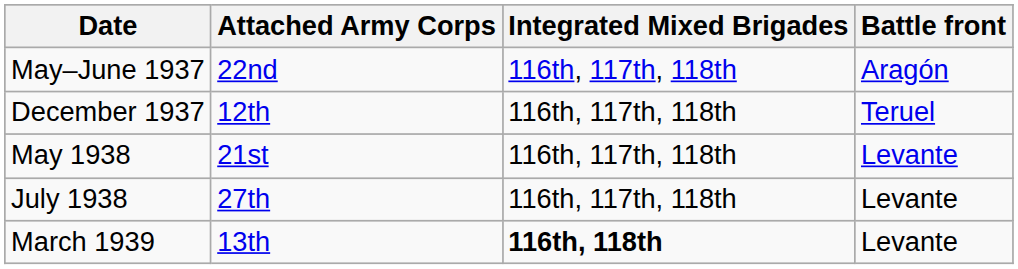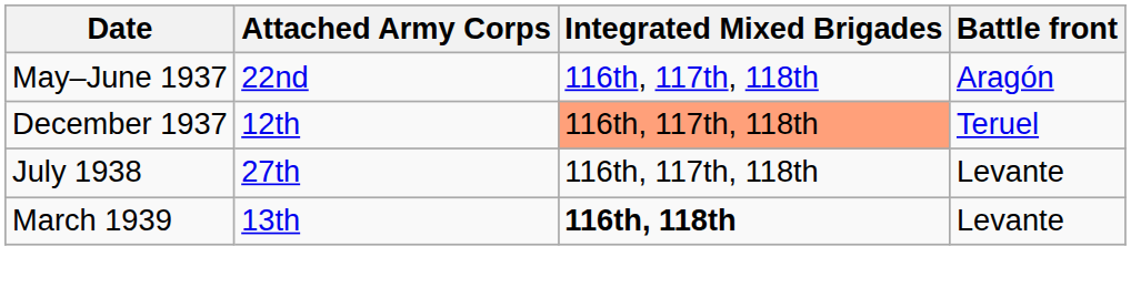December 1937 | Integrated Mixed Brigades: no background -> lightsalmon background
- row: May 1938 | 21st | 116th, 117th, 118th | Levante
